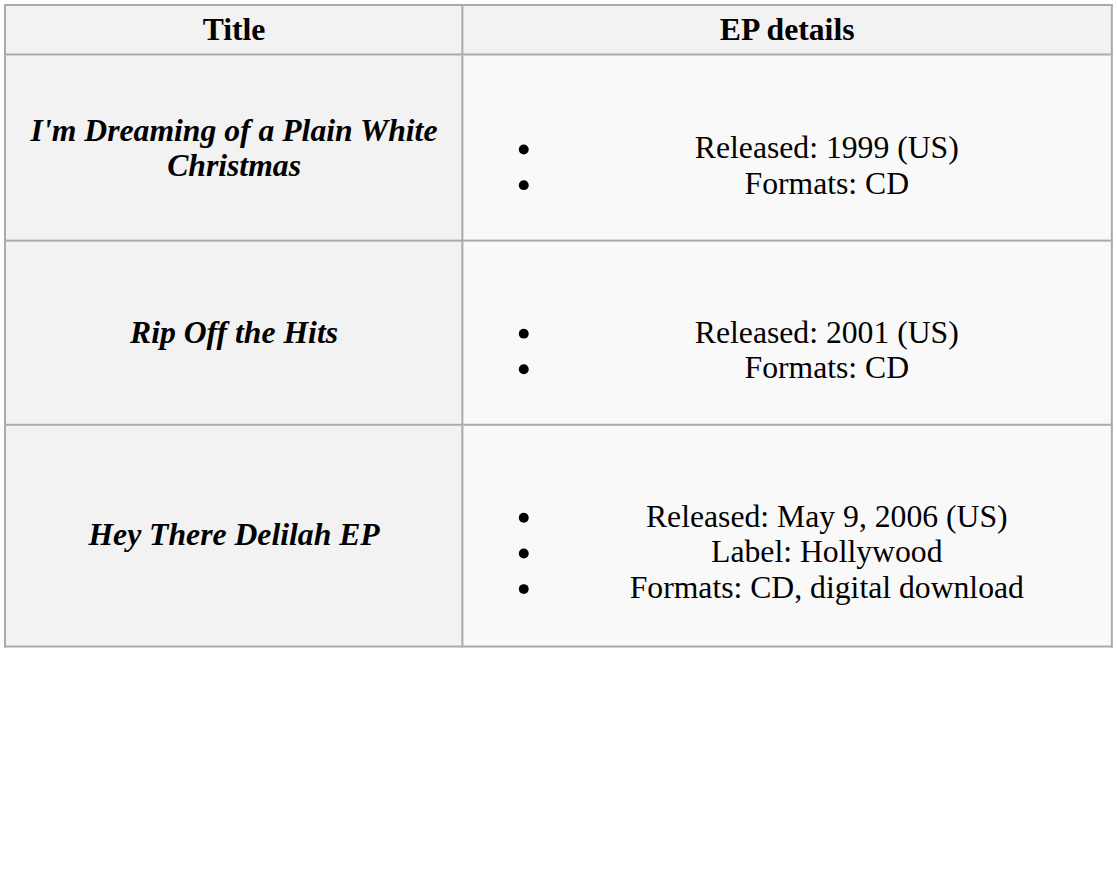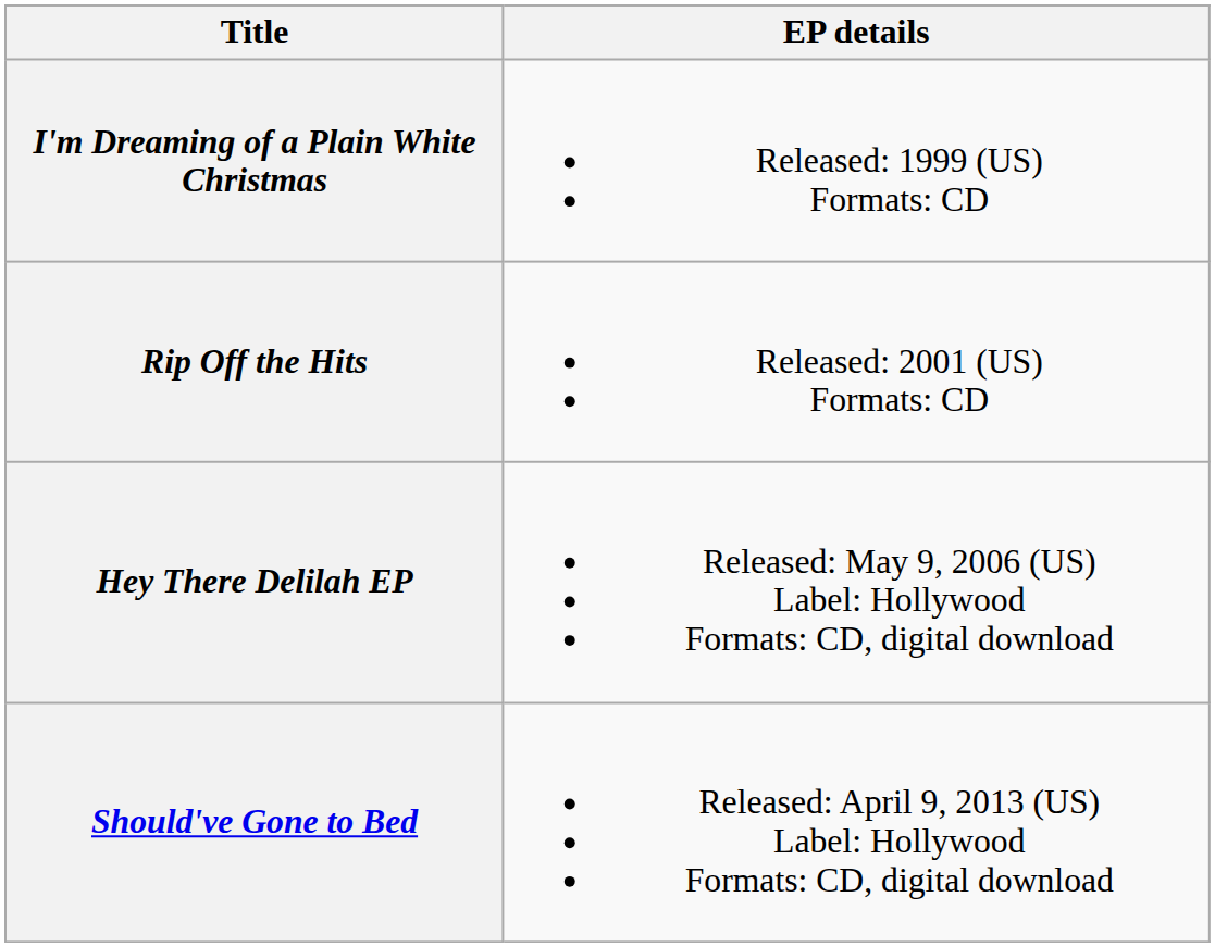+ row: Should've Gone to Bed | Released: April 9, 2013 (US) Label: Hollywood Formats: CD, digital download
